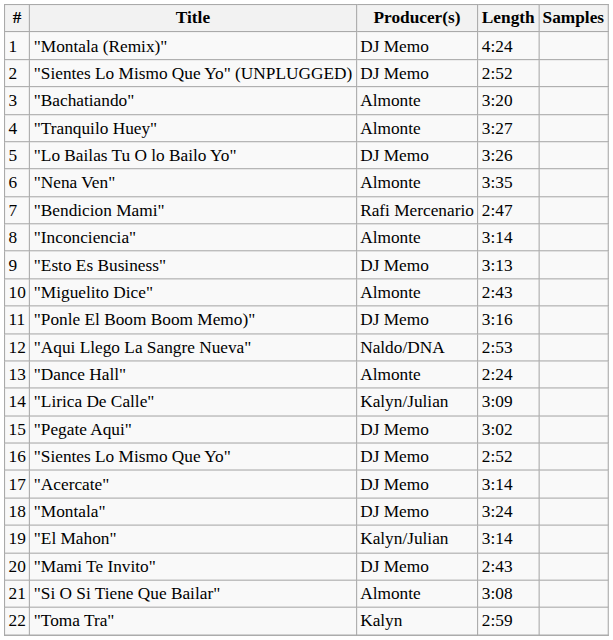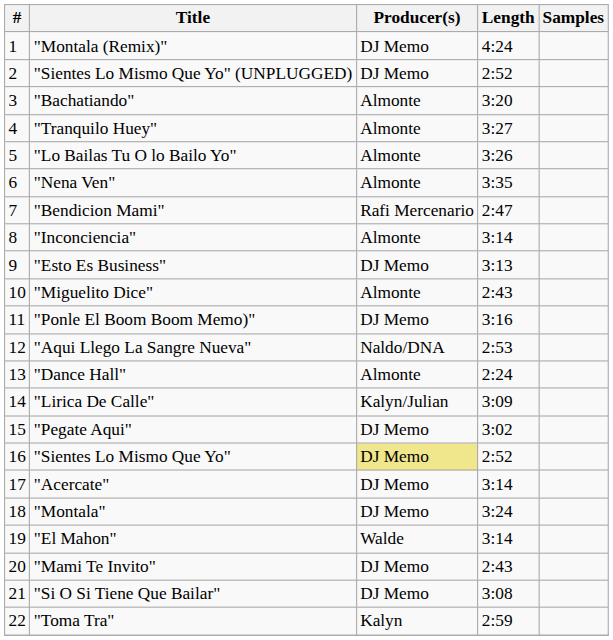"Lo Bailas Tu O lo Bailo Yo" | Producer(s): DJ Memo -> Almonte
"Sientes Lo Mismo Que Yo" | Producer(s): no background -> khaki background
"El Mahon" | Producer(s): Kalyn/Julian -> Walde
"Si O Si Tiene Que Bailar" | Producer(s): Almonte -> DJ Memo
